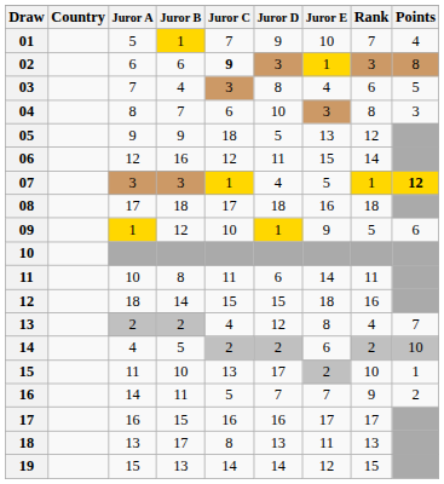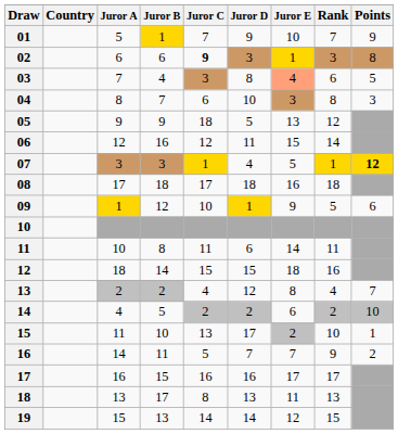01 | Points: 4 -> 9
03 | Juror E: no background -> lightsalmon background
